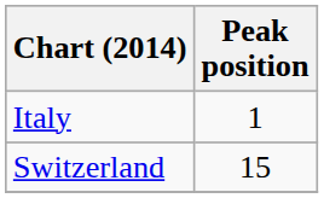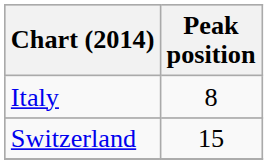Italy | Peak position: 1 -> 8
